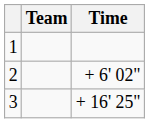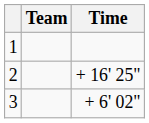2 | Time: + 6' 02" -> + 16' 25"
3 | Time: + 16' 25" -> + 6' 02"
